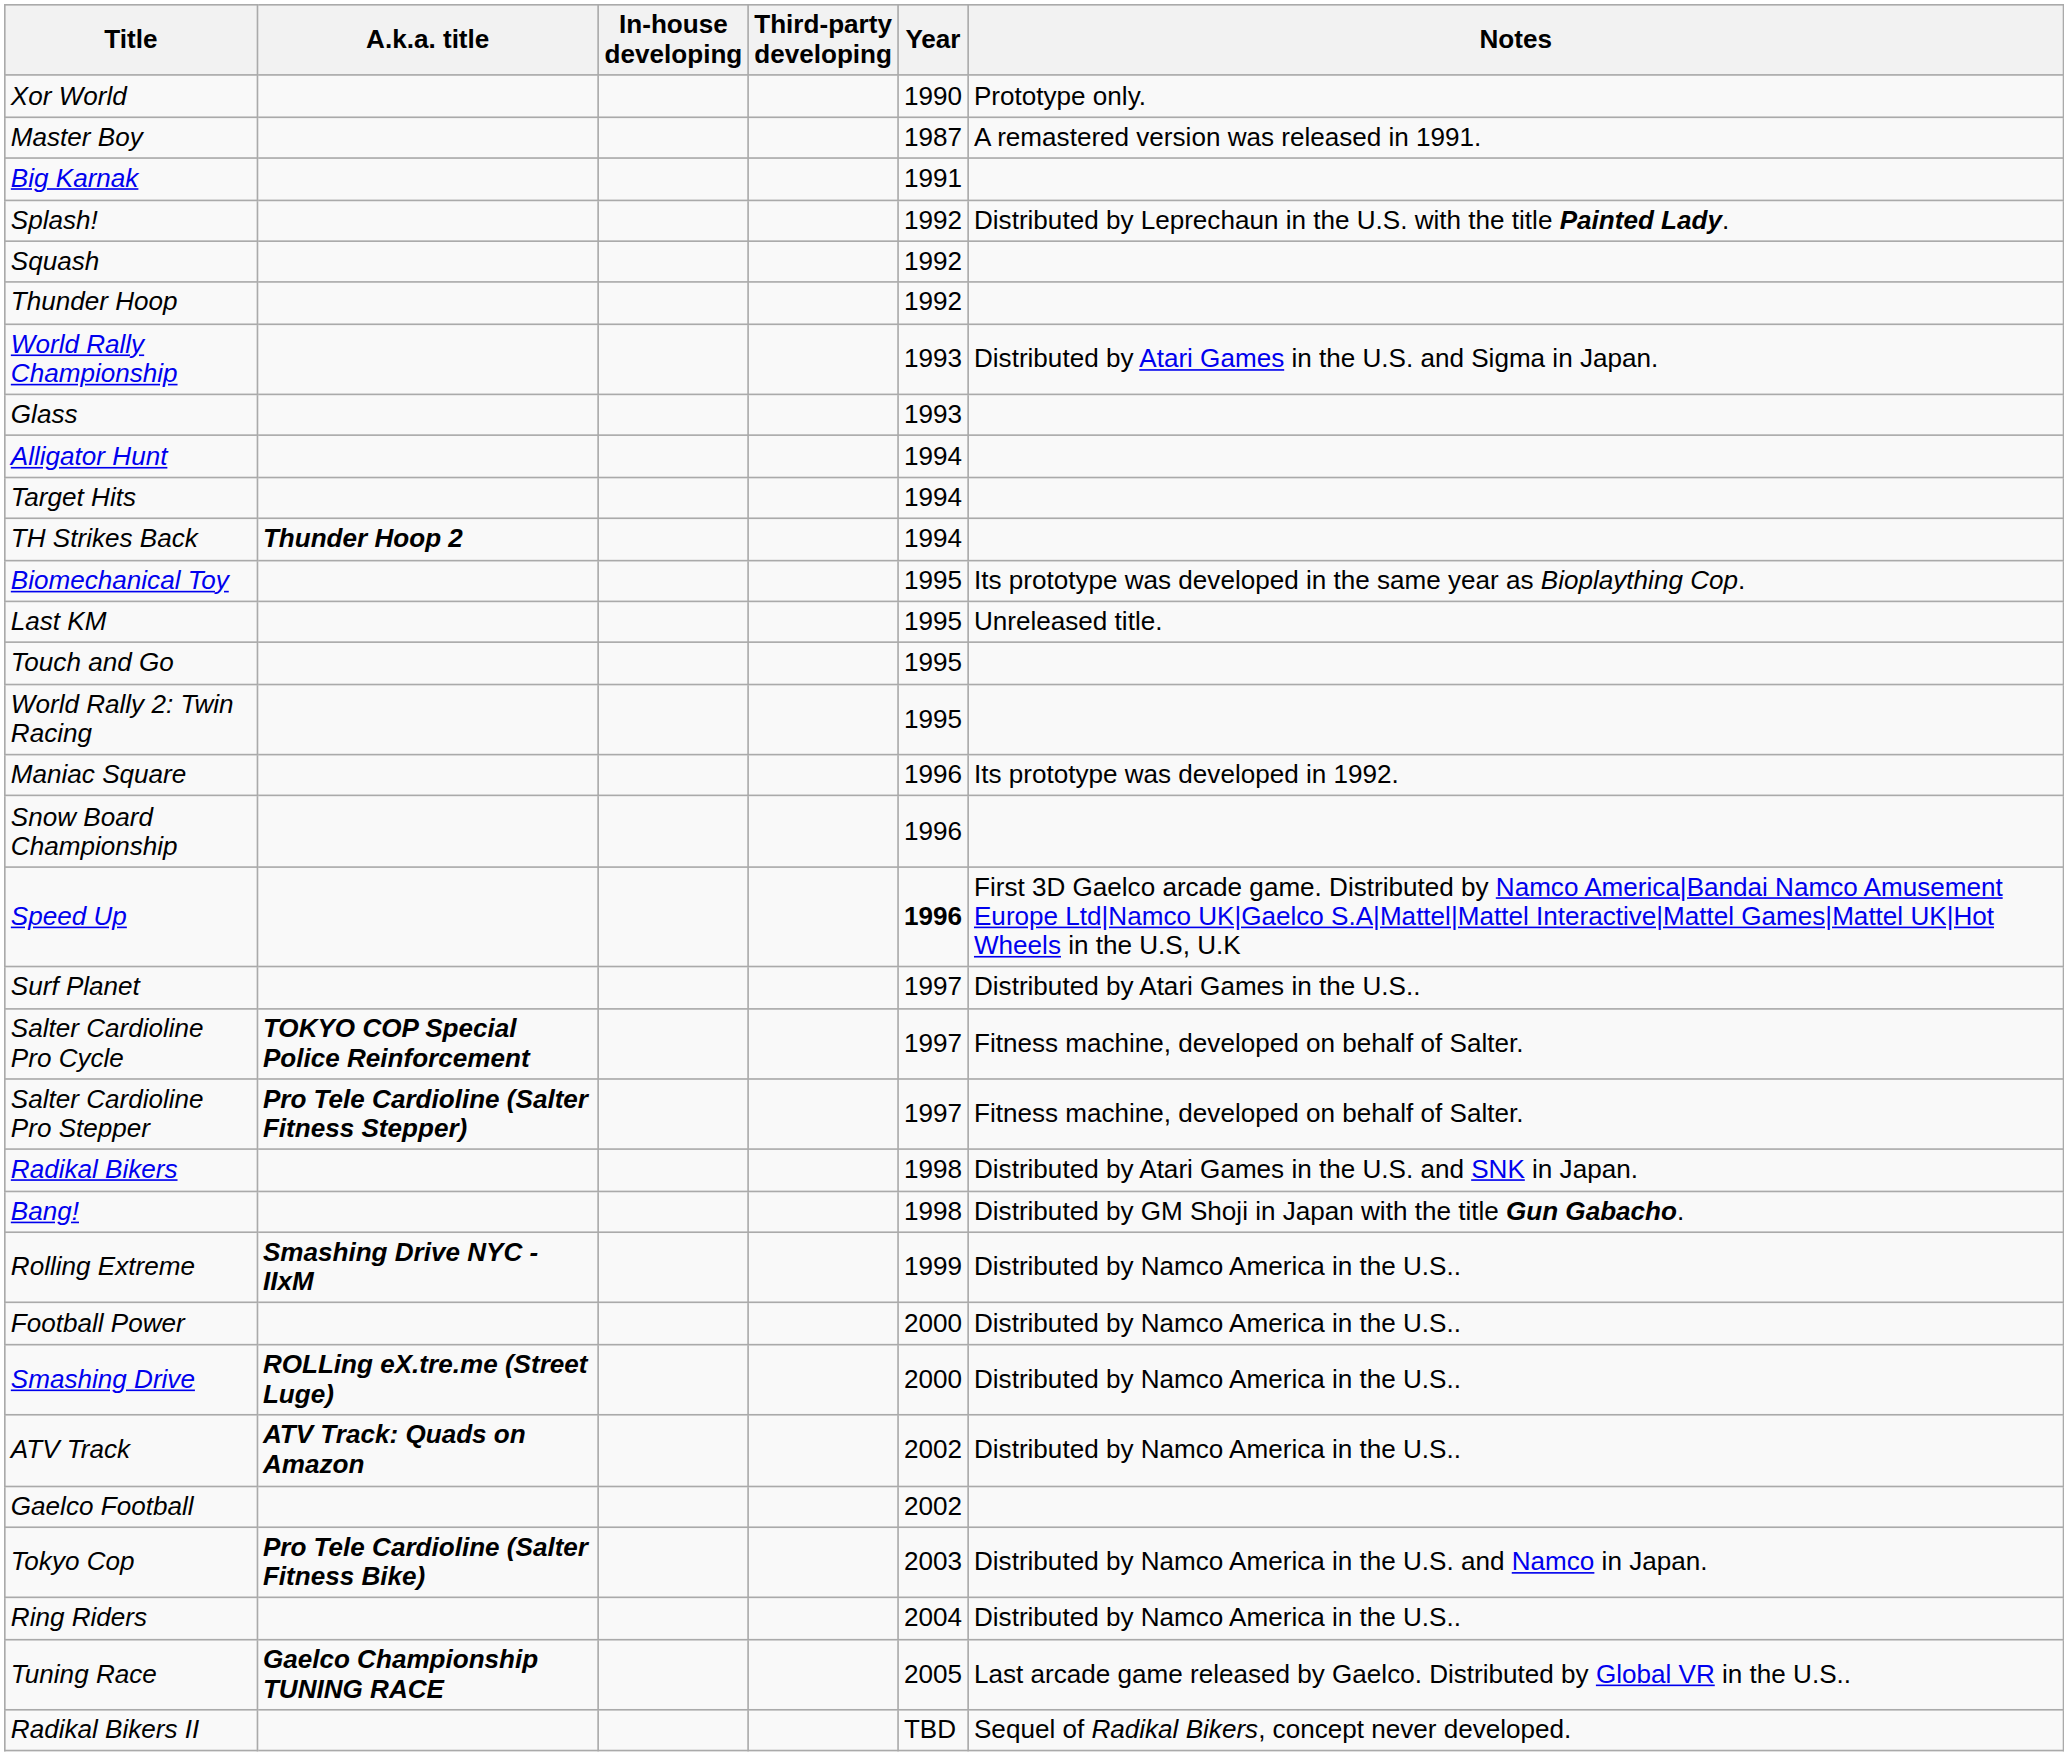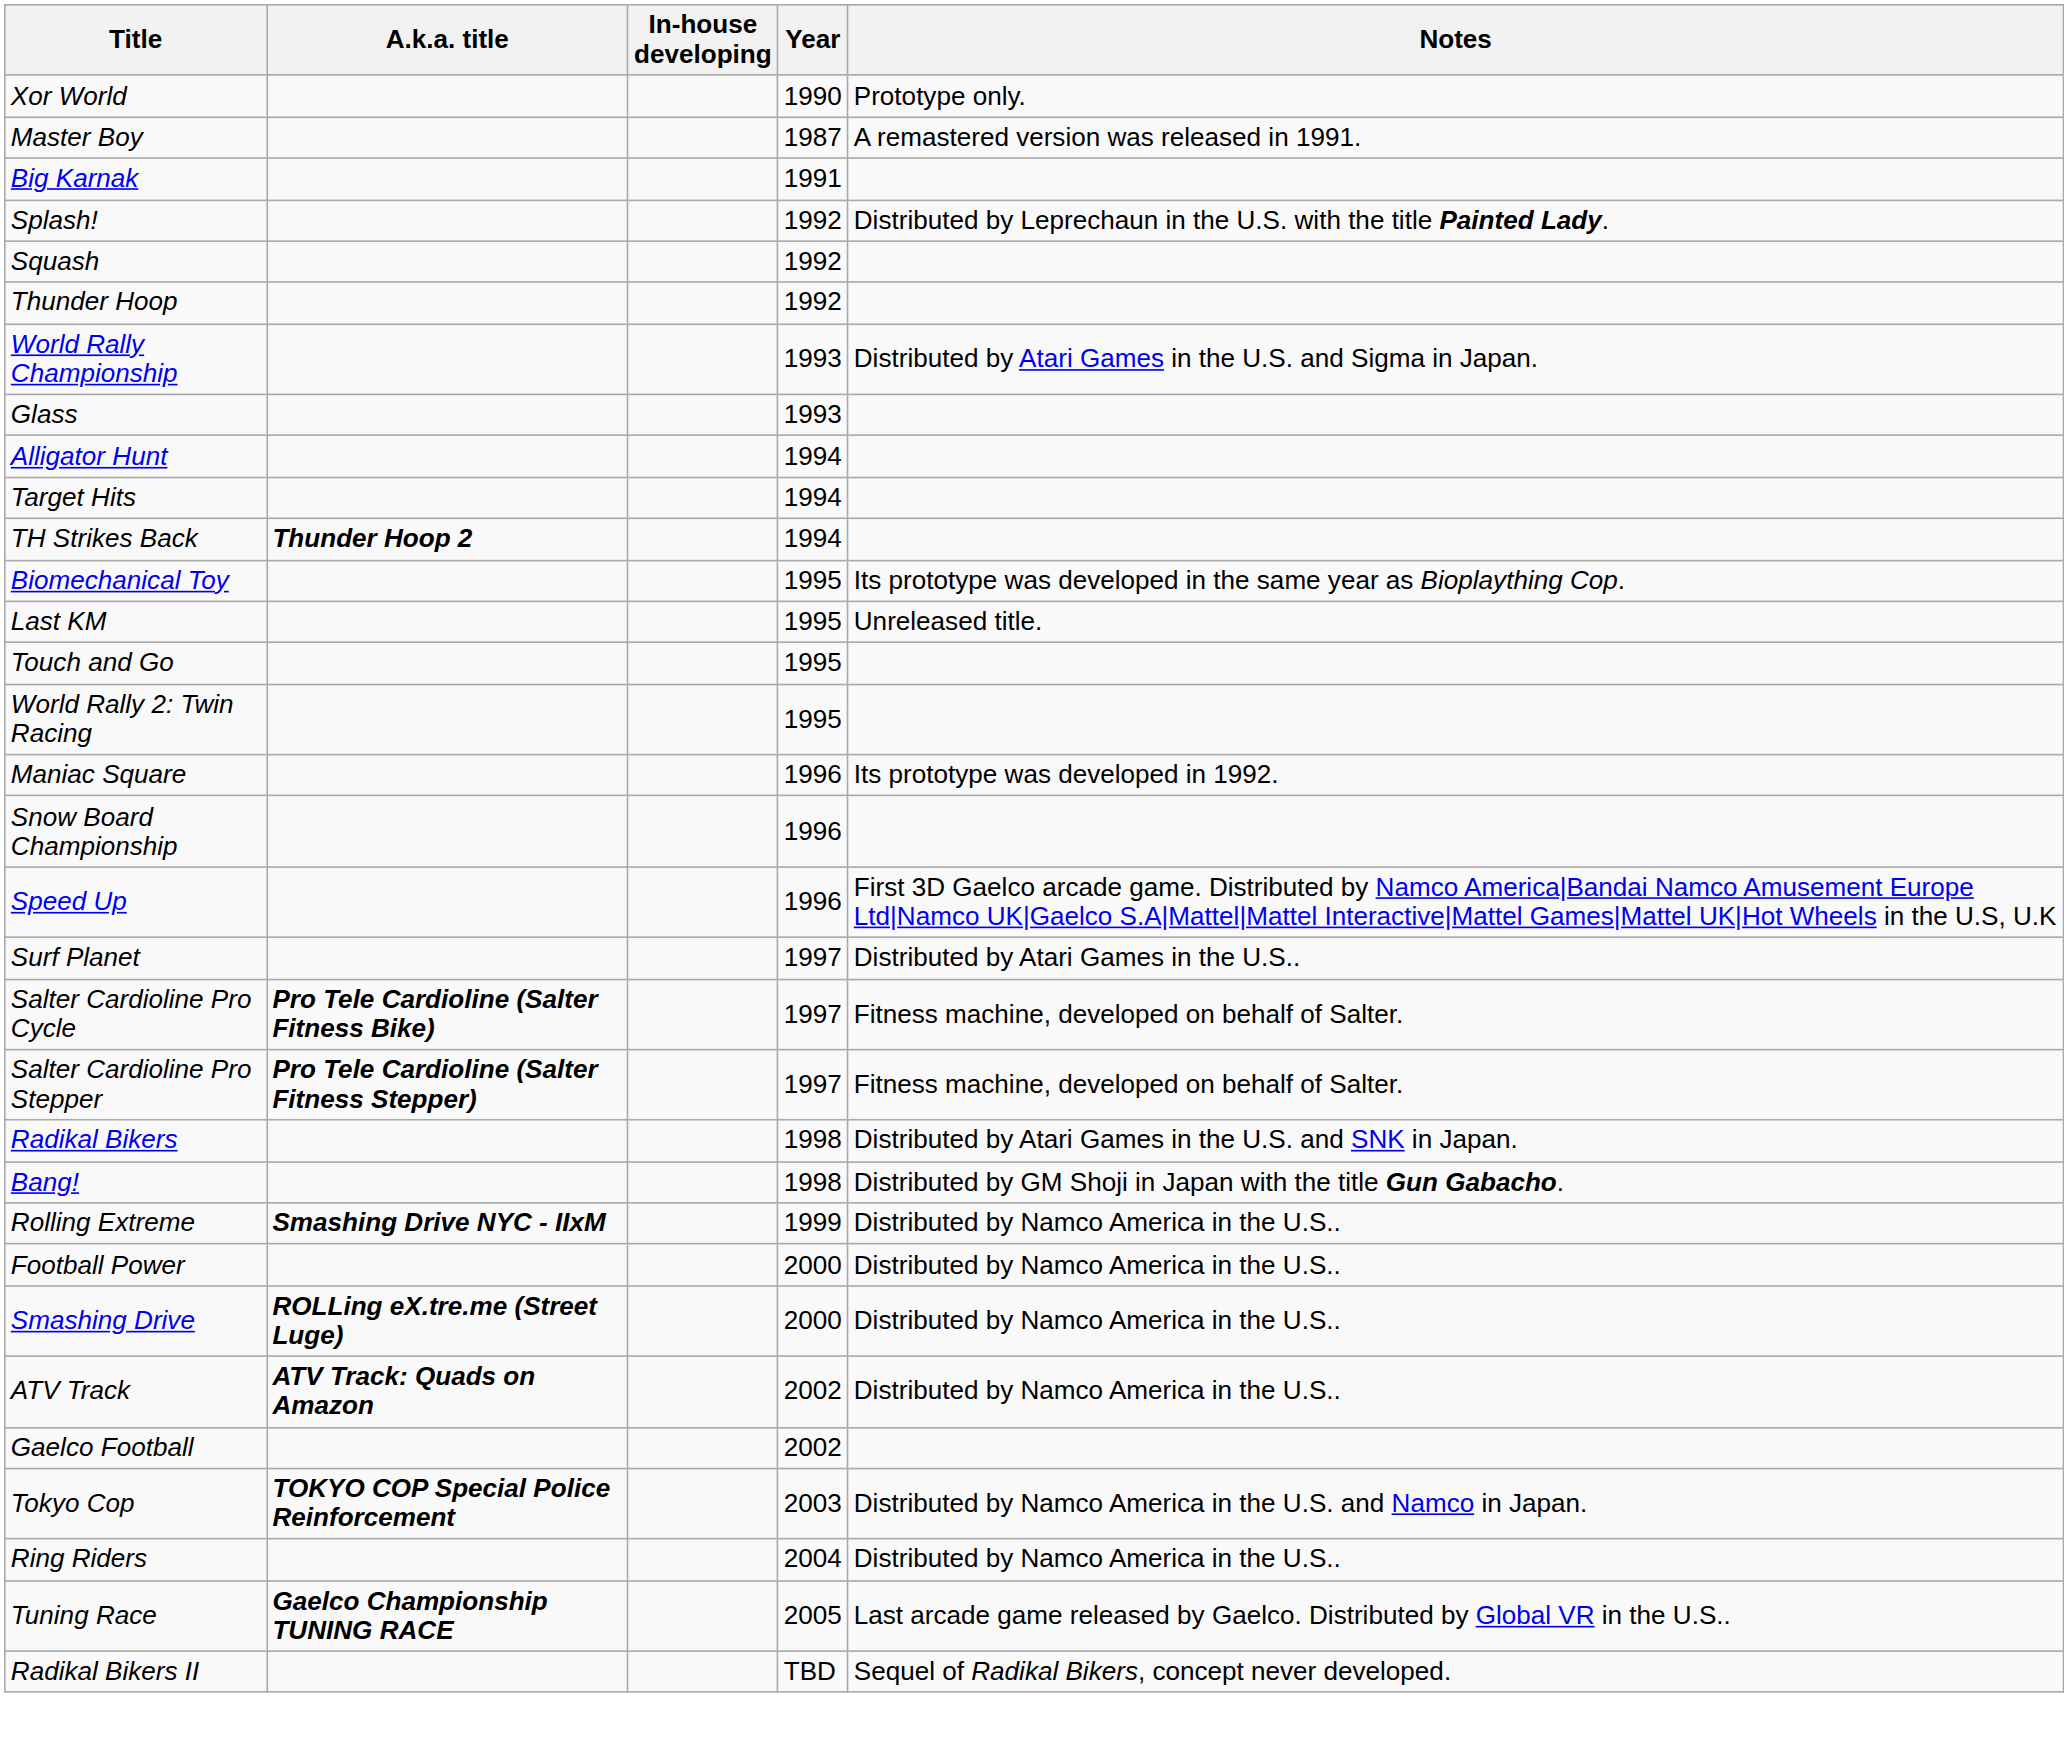- column: Third-party developing
Speed Up | Year: bold -> normal
Salter Cardioline Pro Cycle | A.k.a. title: TOKYO COP Special Police Reinforcement -> Pro Tele Cardioline (Salter Fitness Bike)
Tokyo Cop | A.k.a. title: Pro Tele Cardioline (Salter Fitness Bike) -> TOKYO COP Special Police Reinforcement
